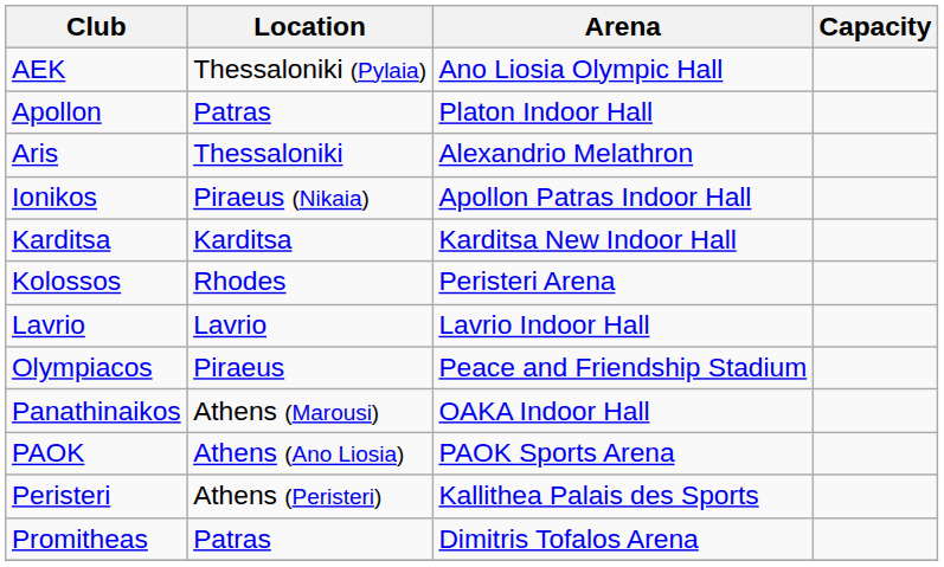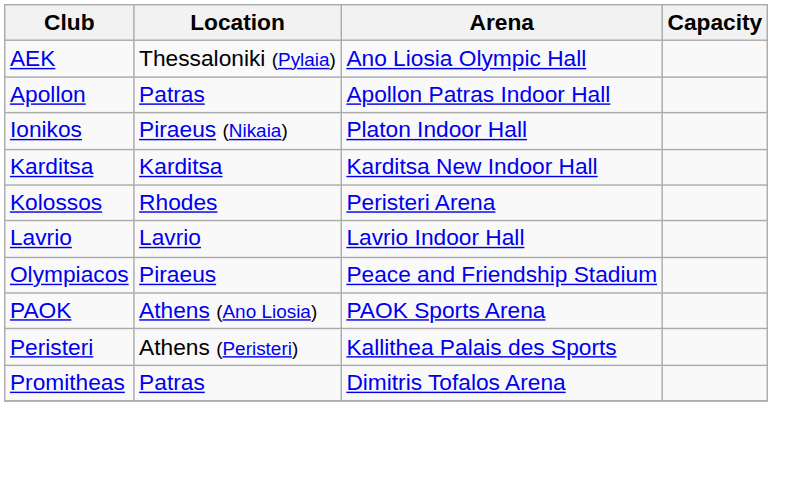Apollon | Arena: Platon Indoor Hall -> Apollon Patras Indoor Hall
- row: Aris | Thessaloniki | Alexandrio Melathron
Ionikos | Arena: Apollon Patras Indoor Hall -> Platon Indoor Hall
- row: Panathinaikos | Athens (Marousi) | OAKA Indoor Hall
